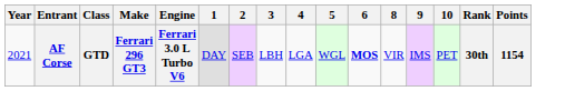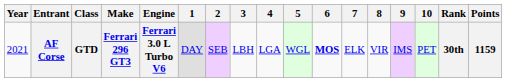+ column: 7 | ELK
AF Corse | Points: 1154 -> 1159
